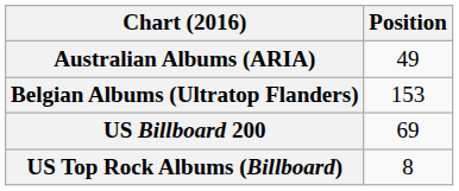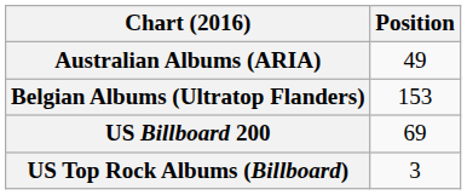US Top Rock Albums (Billboard) | Position: 8 -> 3
